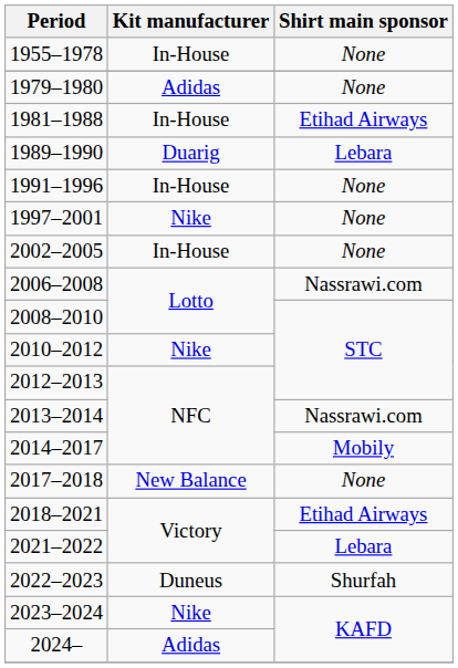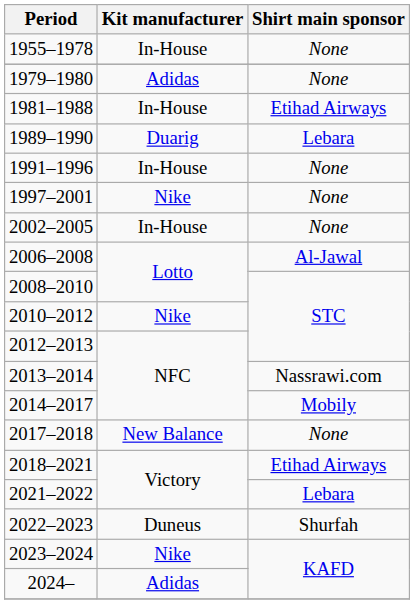2006–2008 | Shirt main sponsor: Nassrawi.com -> Al-Jawal
